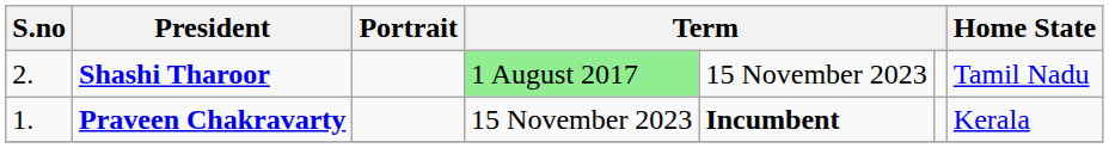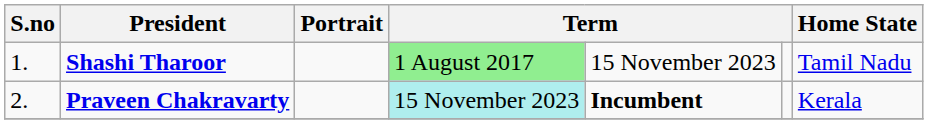Shashi Tharoor | S.no: 2. -> 1.
Praveen Chakravarty | S.no: 1. -> 2.
Praveen Chakravarty | column 4: no background -> paleturquoise background
